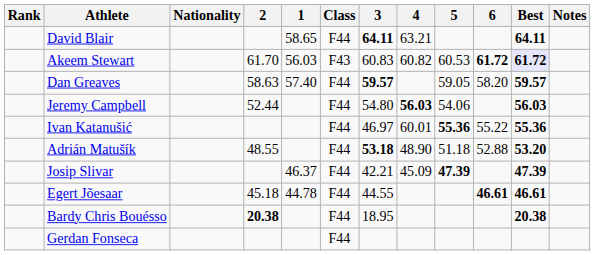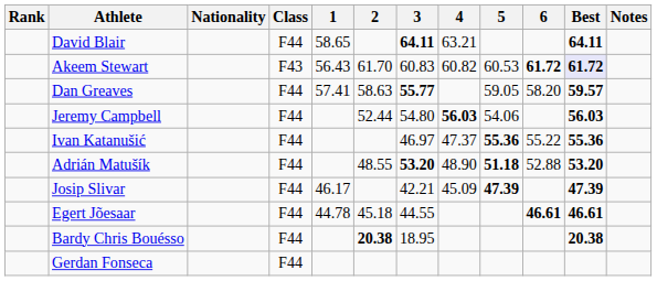columns swapped: Class <-> 2
Akeem Stewart | 1: 56.03 -> 56.43
Dan Greaves | 1: 57.40 -> 57.41
Dan Greaves | 3: 59.57 -> 55.77
Ivan Katanušić | 4: 60.01 -> 47.37
Adrián Matušík | 3: 53.18 -> 53.20
Adrián Matušík | 5: normal -> bold
Josip Slivar | 1: 46.37 -> 46.17
